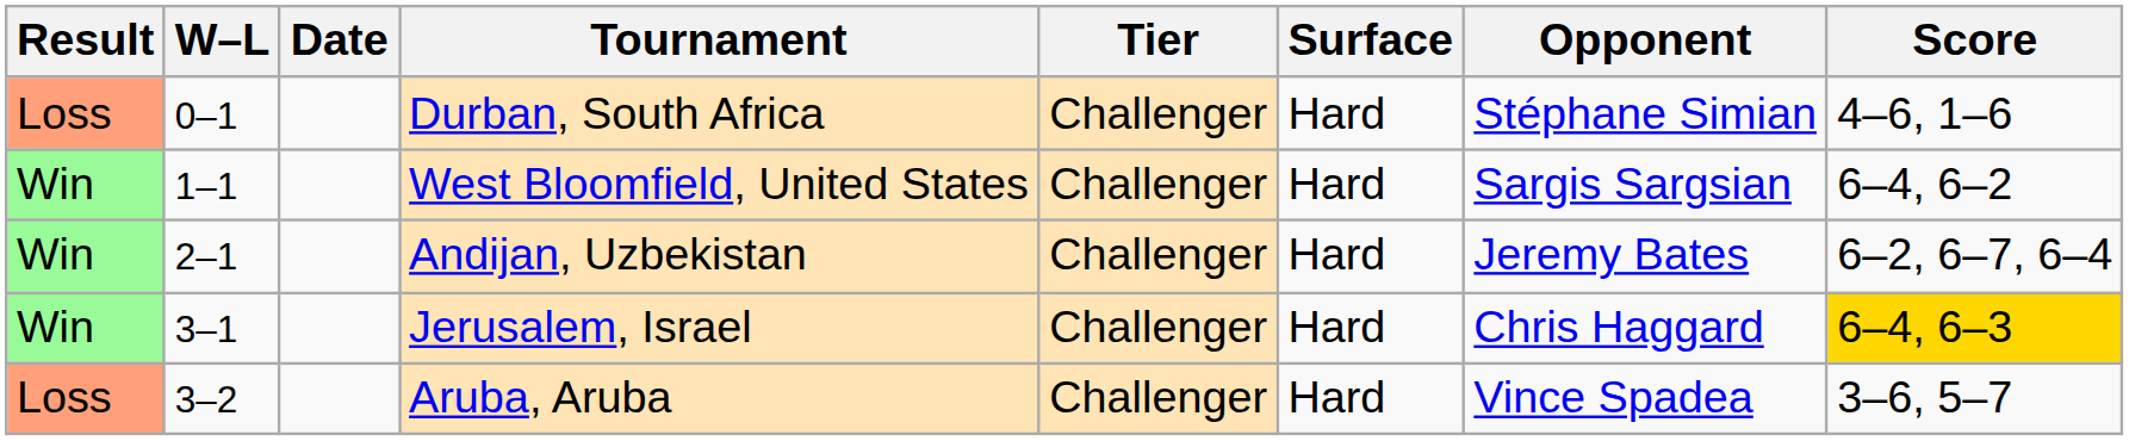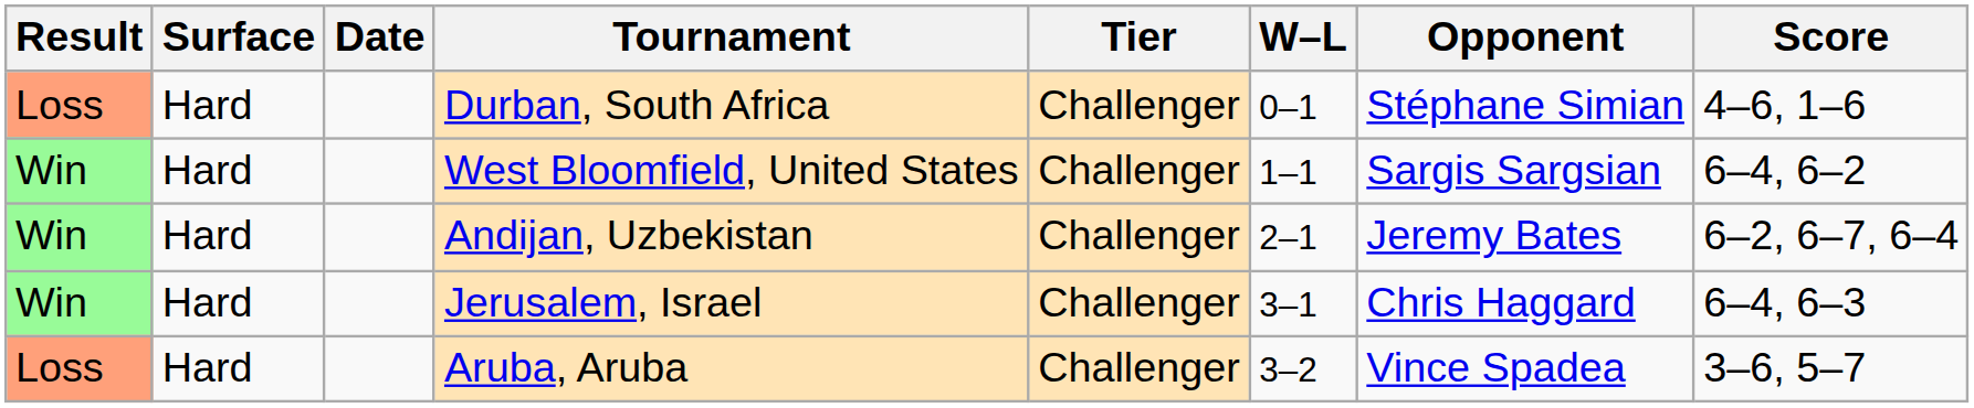columns swapped: W–L <-> Surface
Jerusalem, Israel | Score: gold background -> no background
